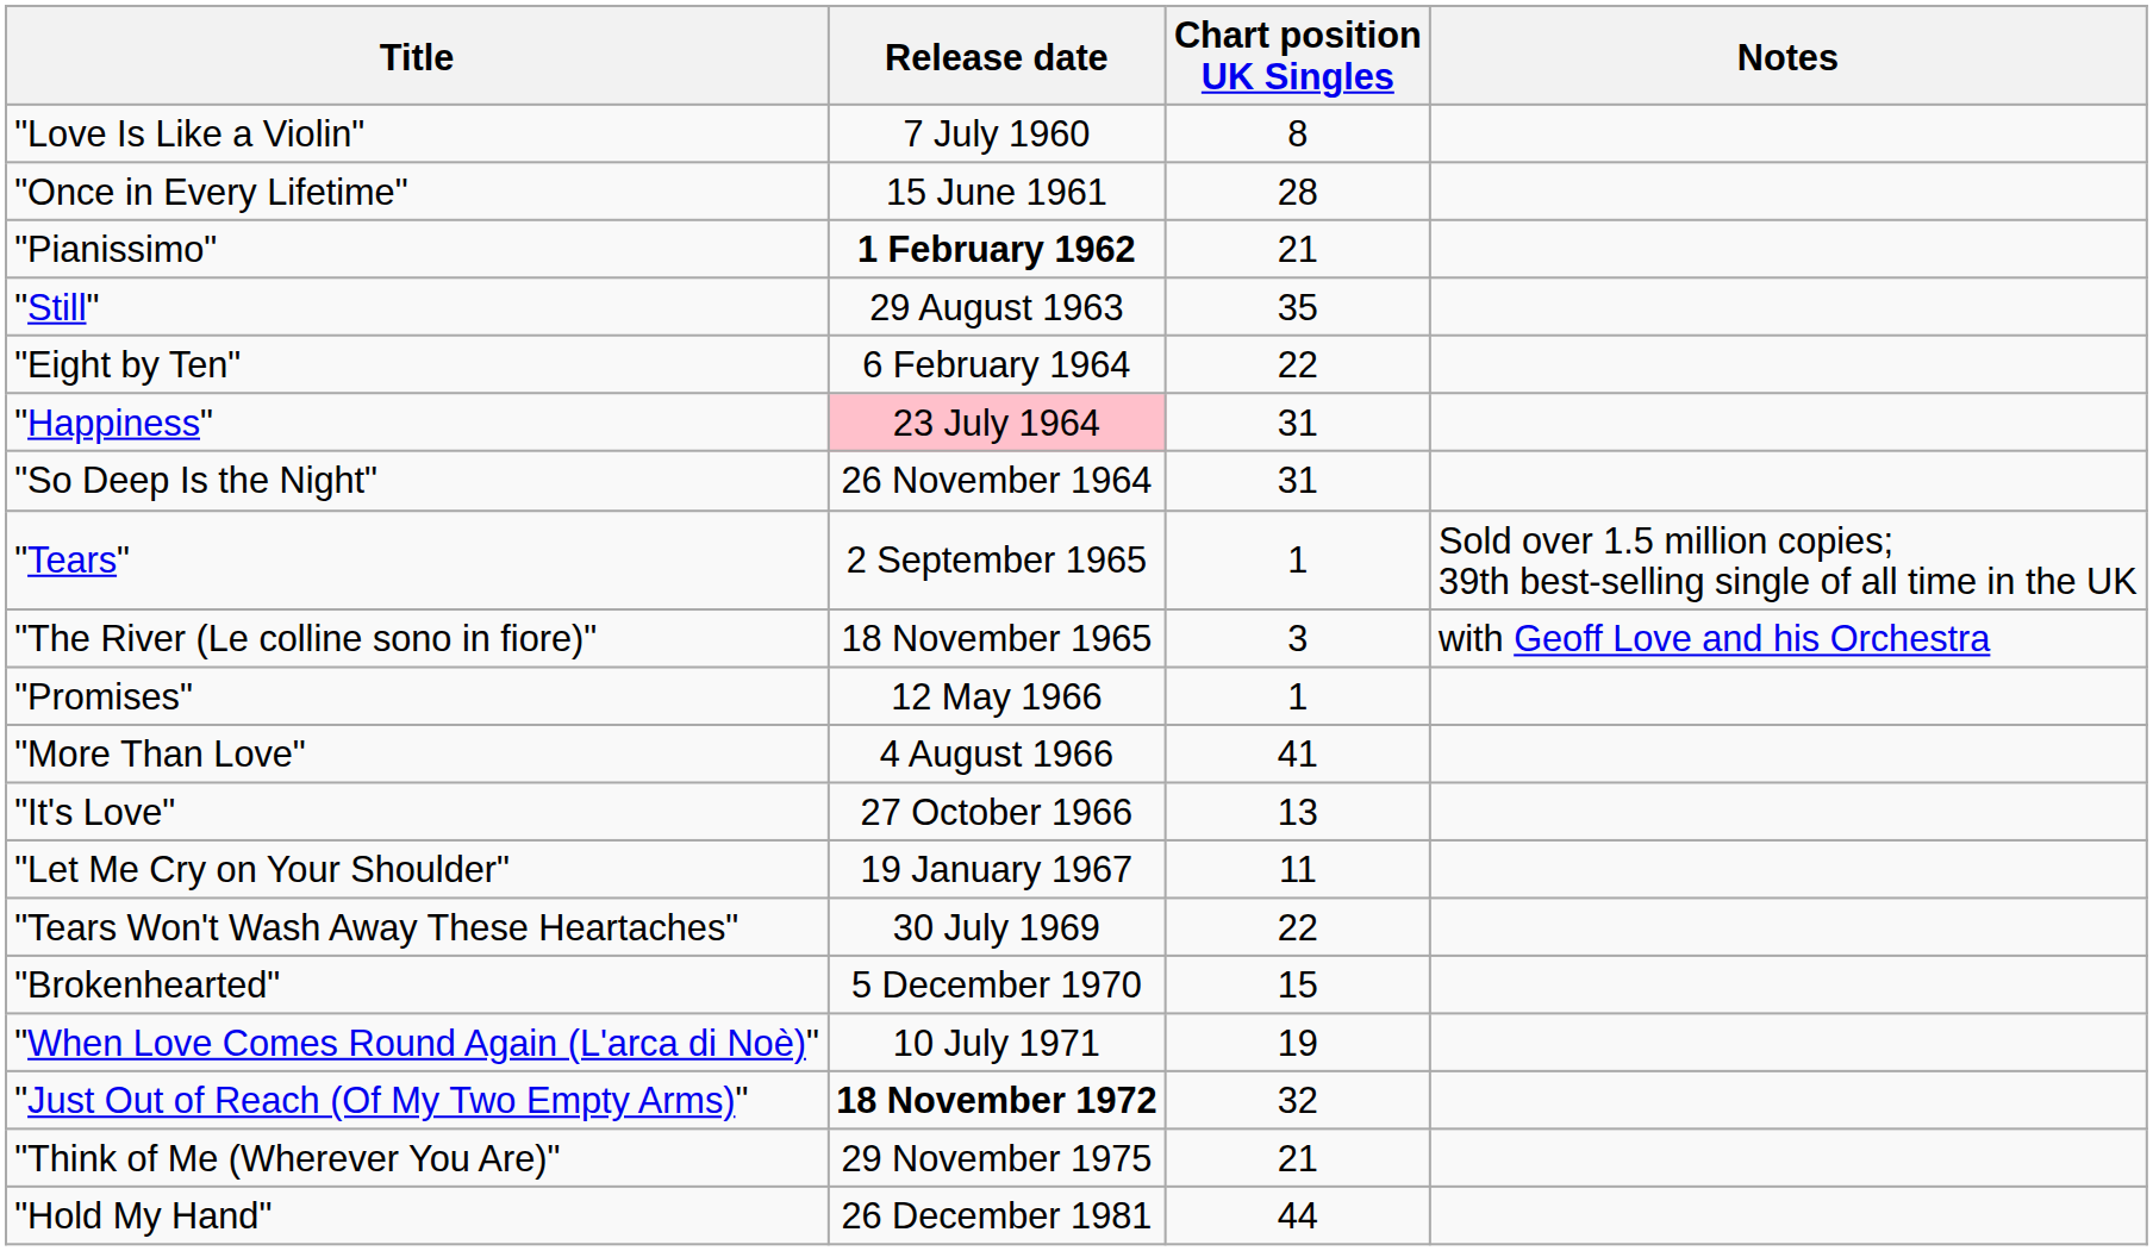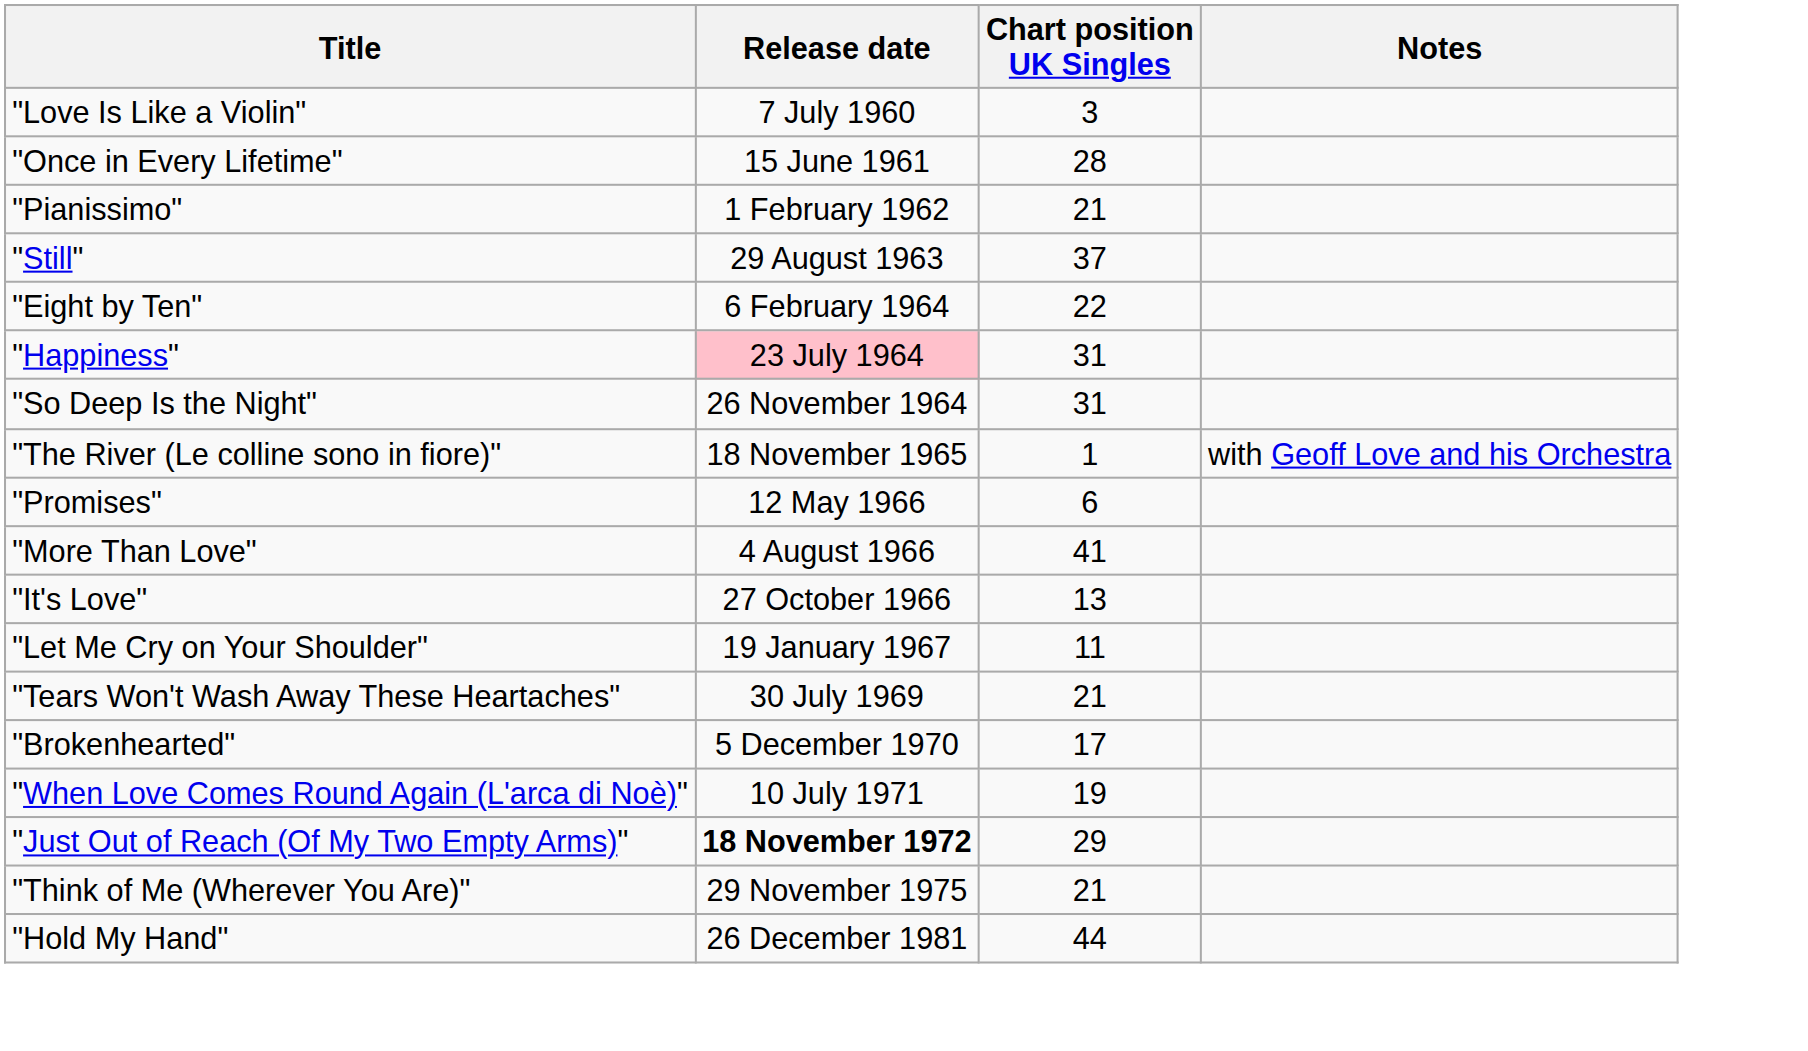"Love Is Like a Violin" | Chart position UK Singles: 8 -> 3
"Pianissimo" | Release date: bold -> normal
"Still" | Chart position UK Singles: 35 -> 37
- row: "Tears" | 2 September 1965 | 1 | Sold over 1.5 million copies; 39th best-selling single of all time in the UK
"The River (Le colline sono in fiore)" | Chart position UK Singles: 3 -> 1
"Promises" | Chart position UK Singles: 1 -> 6
"Tears Won't Wash Away These Heartaches" | Chart position UK Singles: 22 -> 21
"Brokenhearted" | Chart position UK Singles: 15 -> 17
"Just Out of Reach (Of My Two Empty Arms)" | Chart position UK Singles: 32 -> 29
